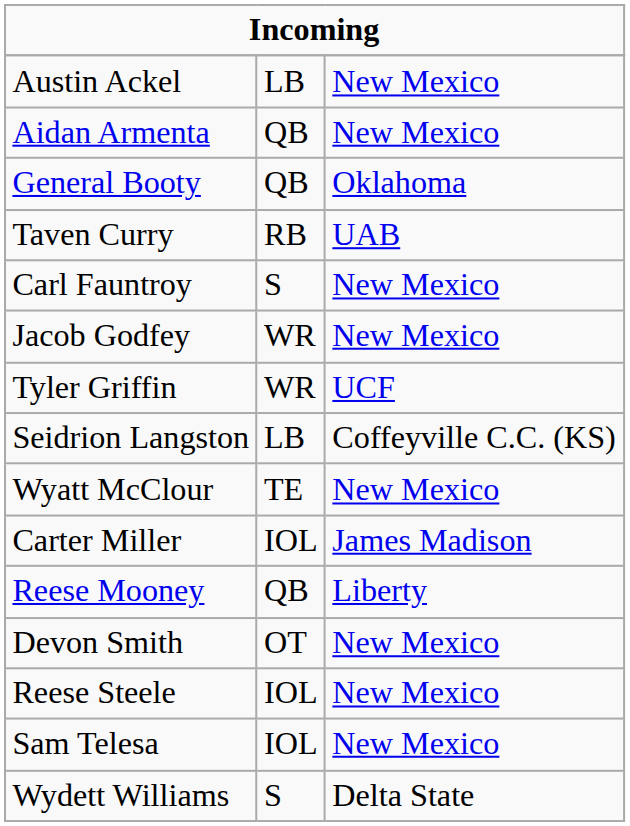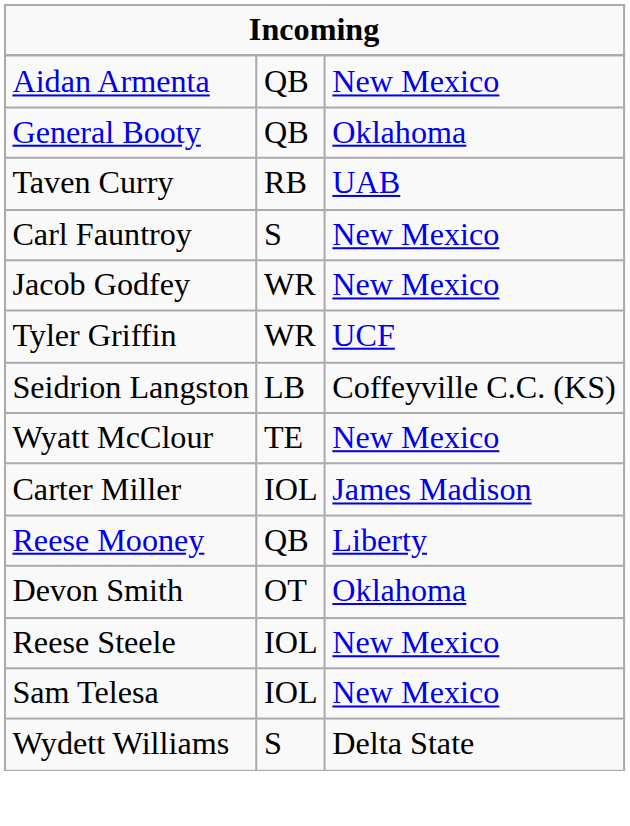- row: Austin Ackel | LB | New Mexico
Devon Smith | column 3: New Mexico -> Oklahoma
